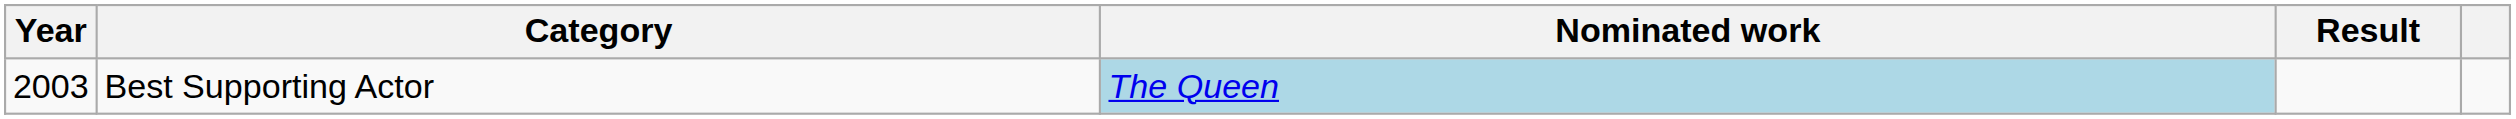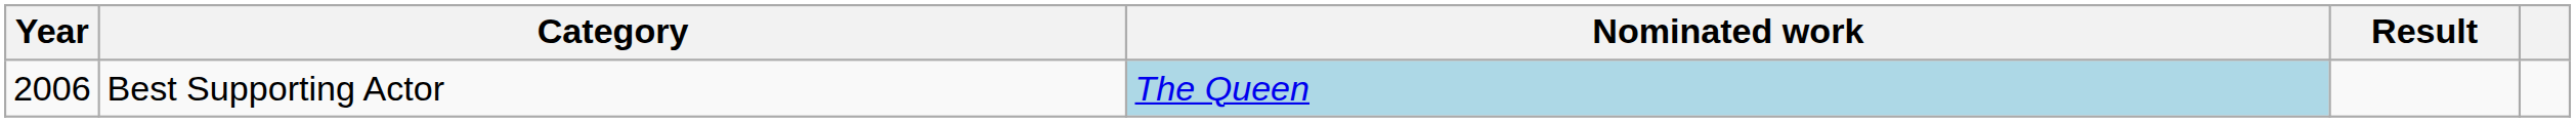Best Supporting Actor | Year: 2003 -> 2006
